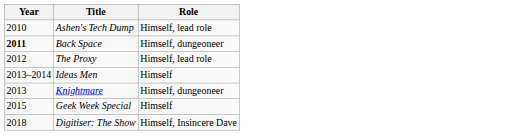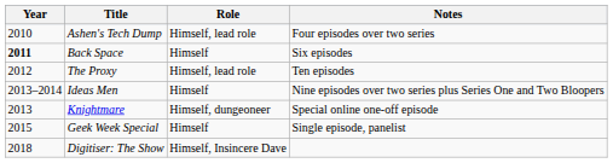+ column: Notes | Four episodes over two series | Six episodes | Ten episodes | Nine episodes over two series plus Series One and Two Bloopers | Special online one-off episode | Single episode, panelist
Back Space | Role: Himself, dungeoneer -> Himself
